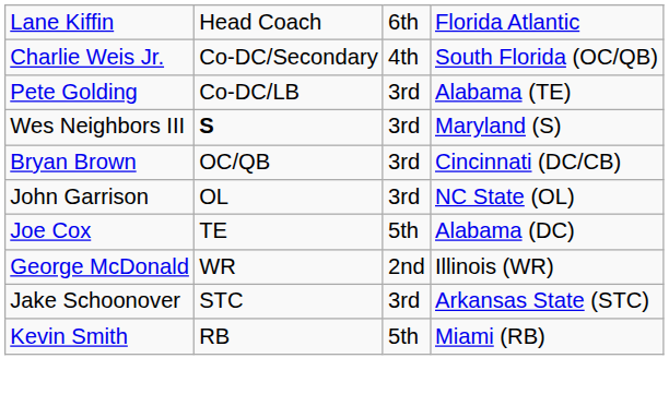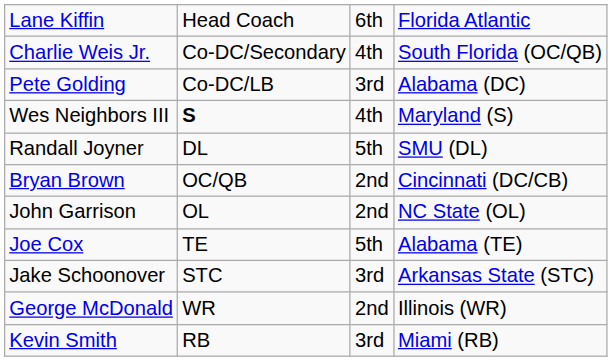Pete Golding | column 4: Alabama (TE) -> Alabama (DC)
Wes Neighbors III | column 3: 3rd -> 4th
+ row: Randall Joyner | DL | 5th | SMU (DL)
Bryan Brown | column 3: 3rd -> 2nd
John Garrison | column 3: 3rd -> 2nd
Joe Cox | column 4: Alabama (DC) -> Alabama (TE)
rows swapped: Jake Schoonover <-> George McDonald
Kevin Smith | column 3: 5th -> 3rd
